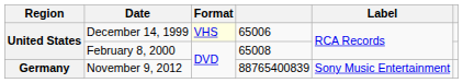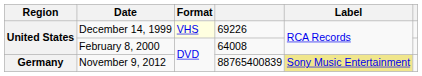December 14, 1999 | column 4: 65006 -> 69226
February 8, 2000 | column 4: 65008 -> 64008
November 9, 2012 | Label: no background -> khaki background
